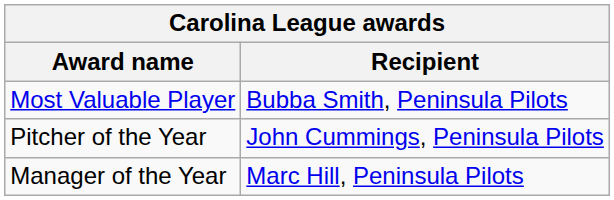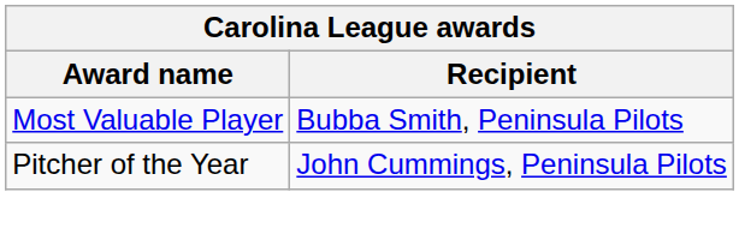- row: Manager of the Year | Marc Hill, Peninsula Pilots
